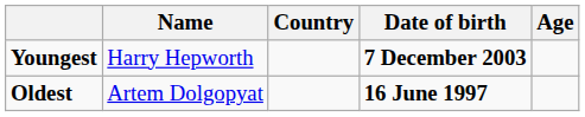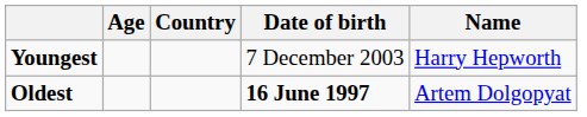columns swapped: Name <-> Age
Youngest | Date of birth: bold -> normal
